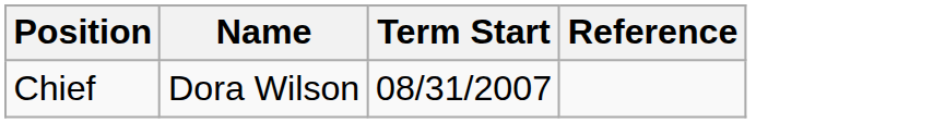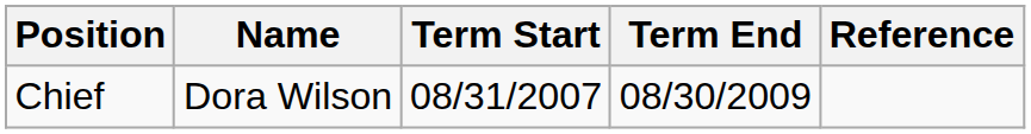+ column: Term End | 08/30/2009
